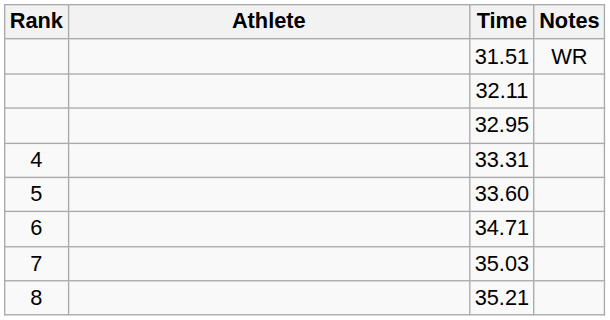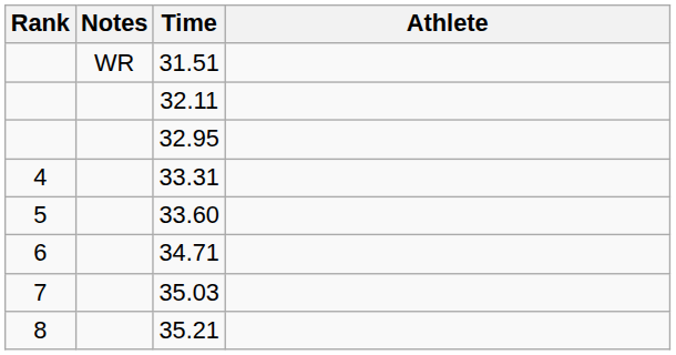columns swapped: Athlete <-> Notes
